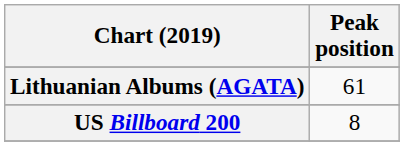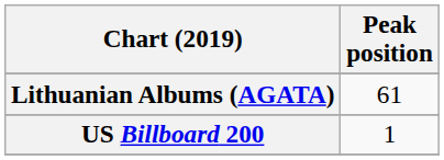US Billboard 200 | Peak position: 8 -> 1
